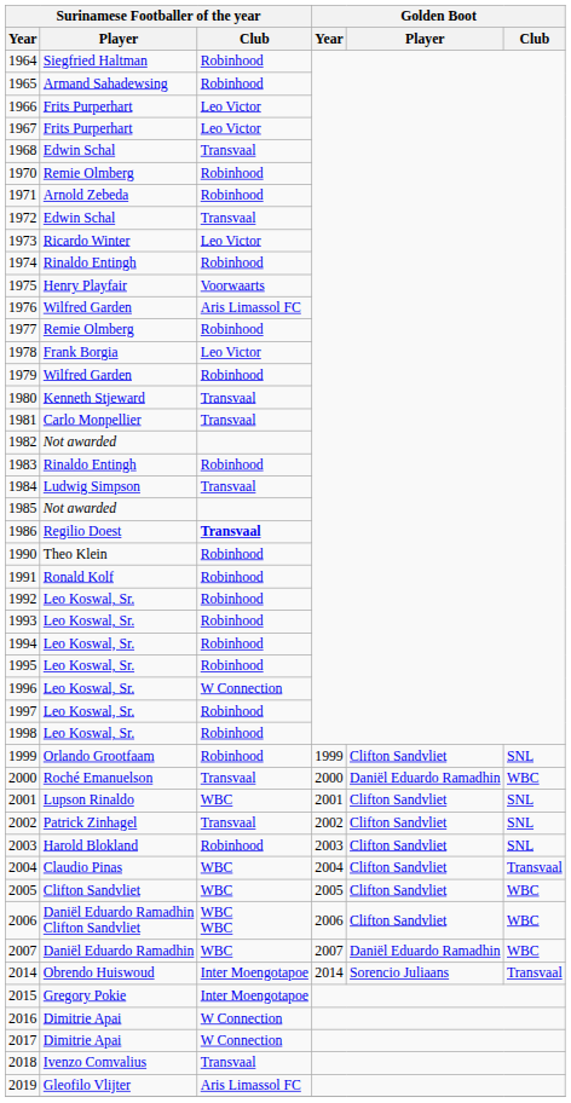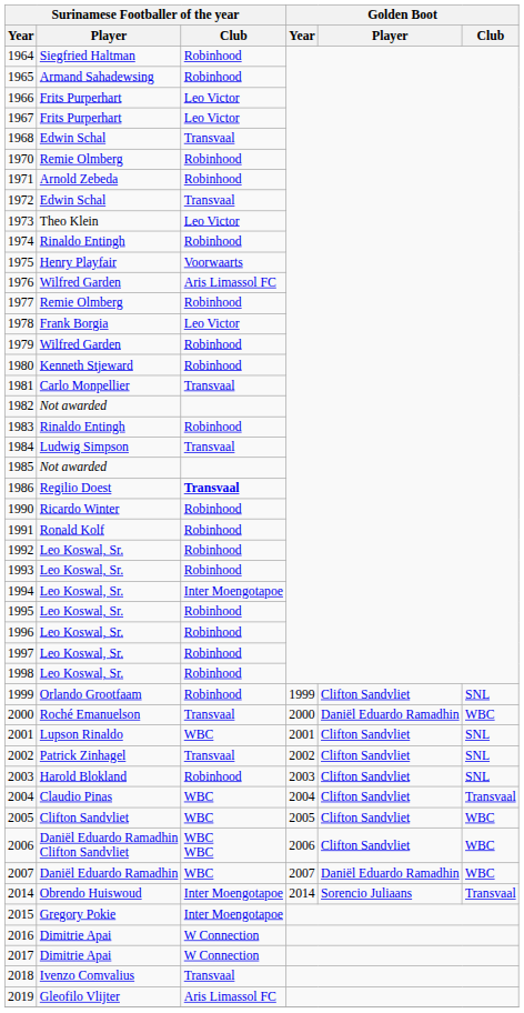1973 | Surinamese Footballer of the year / Player: Ricardo Winter -> Theo Klein
1980 | Surinamese Footballer of the year / Club: Transvaal -> Robinhood
1990 | Surinamese Footballer of the year / Player: Theo Klein -> Ricardo Winter
1994 | Surinamese Footballer of the year / Club: Robinhood -> Inter Moengotapoe
1996 | Surinamese Footballer of the year / Club: W Connection -> Robinhood
